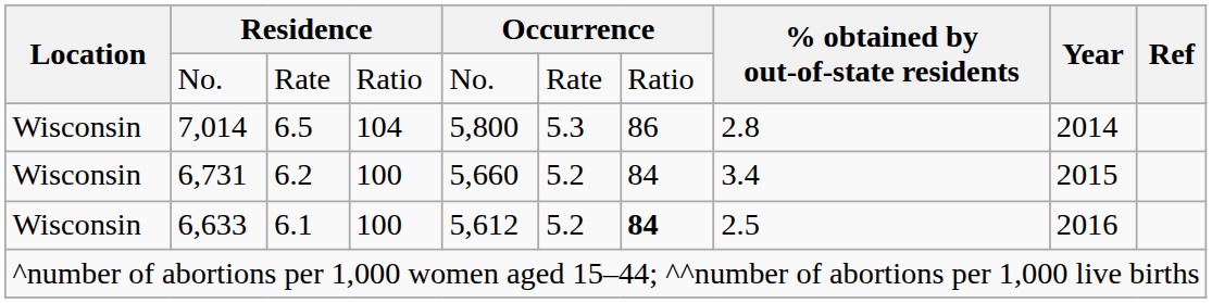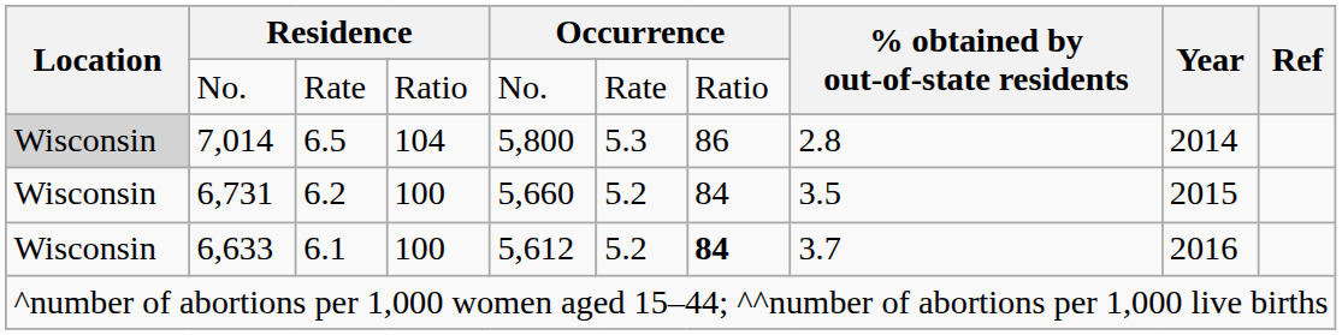7,014 | Location: no background -> lightgrey background
6,731 | % obtained by out-of-state residents: 3.4 -> 3.5
6,633 | % obtained by out-of-state residents: 2.5 -> 3.7
